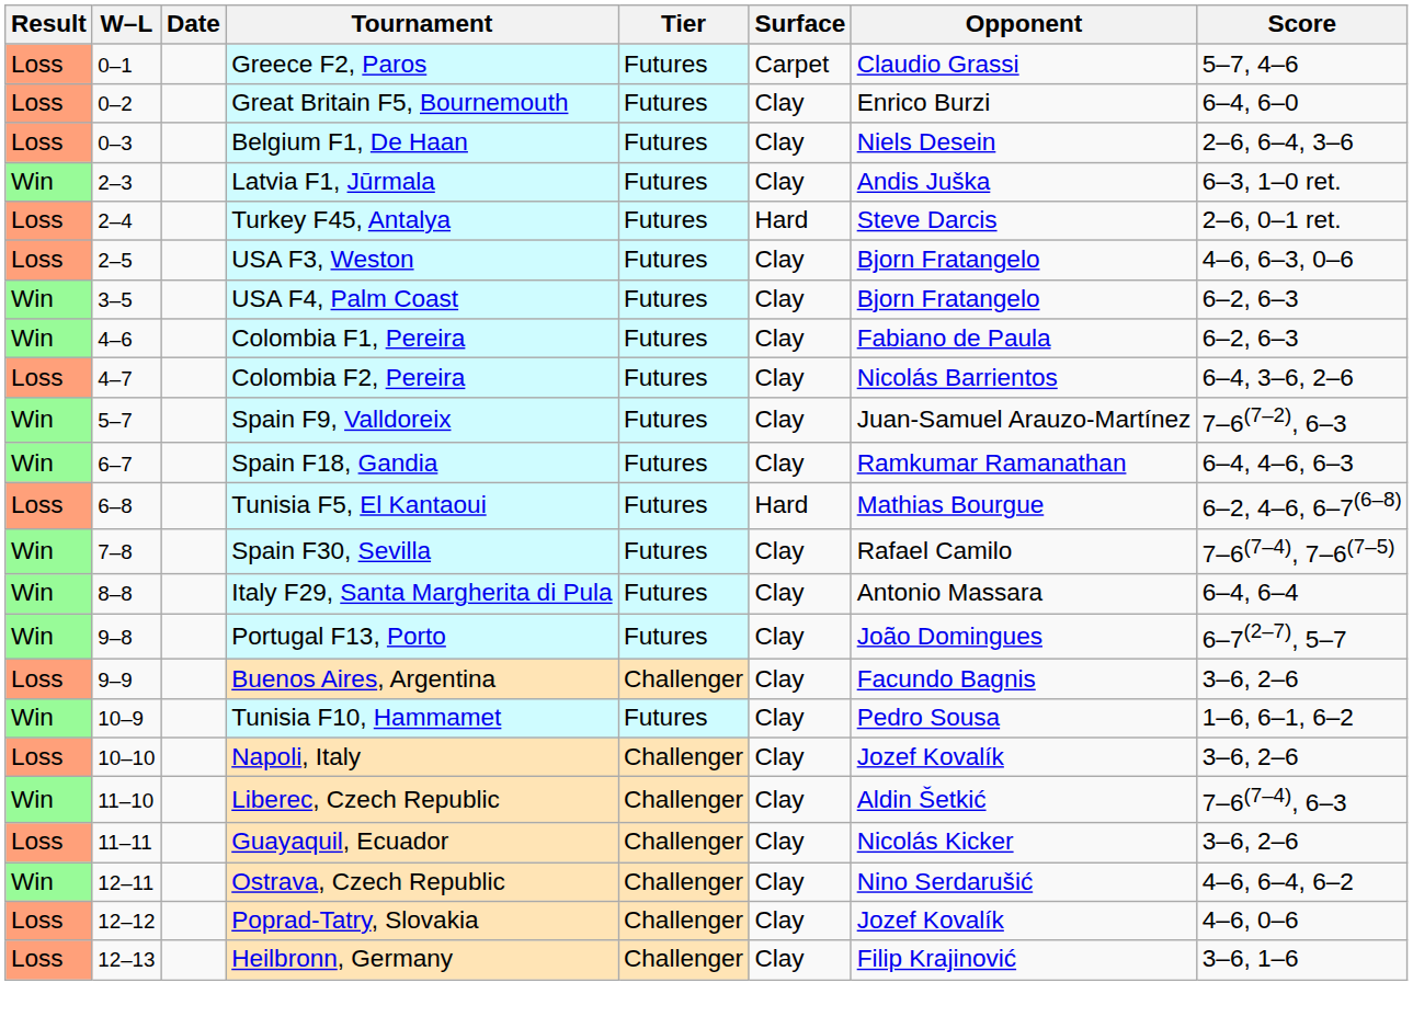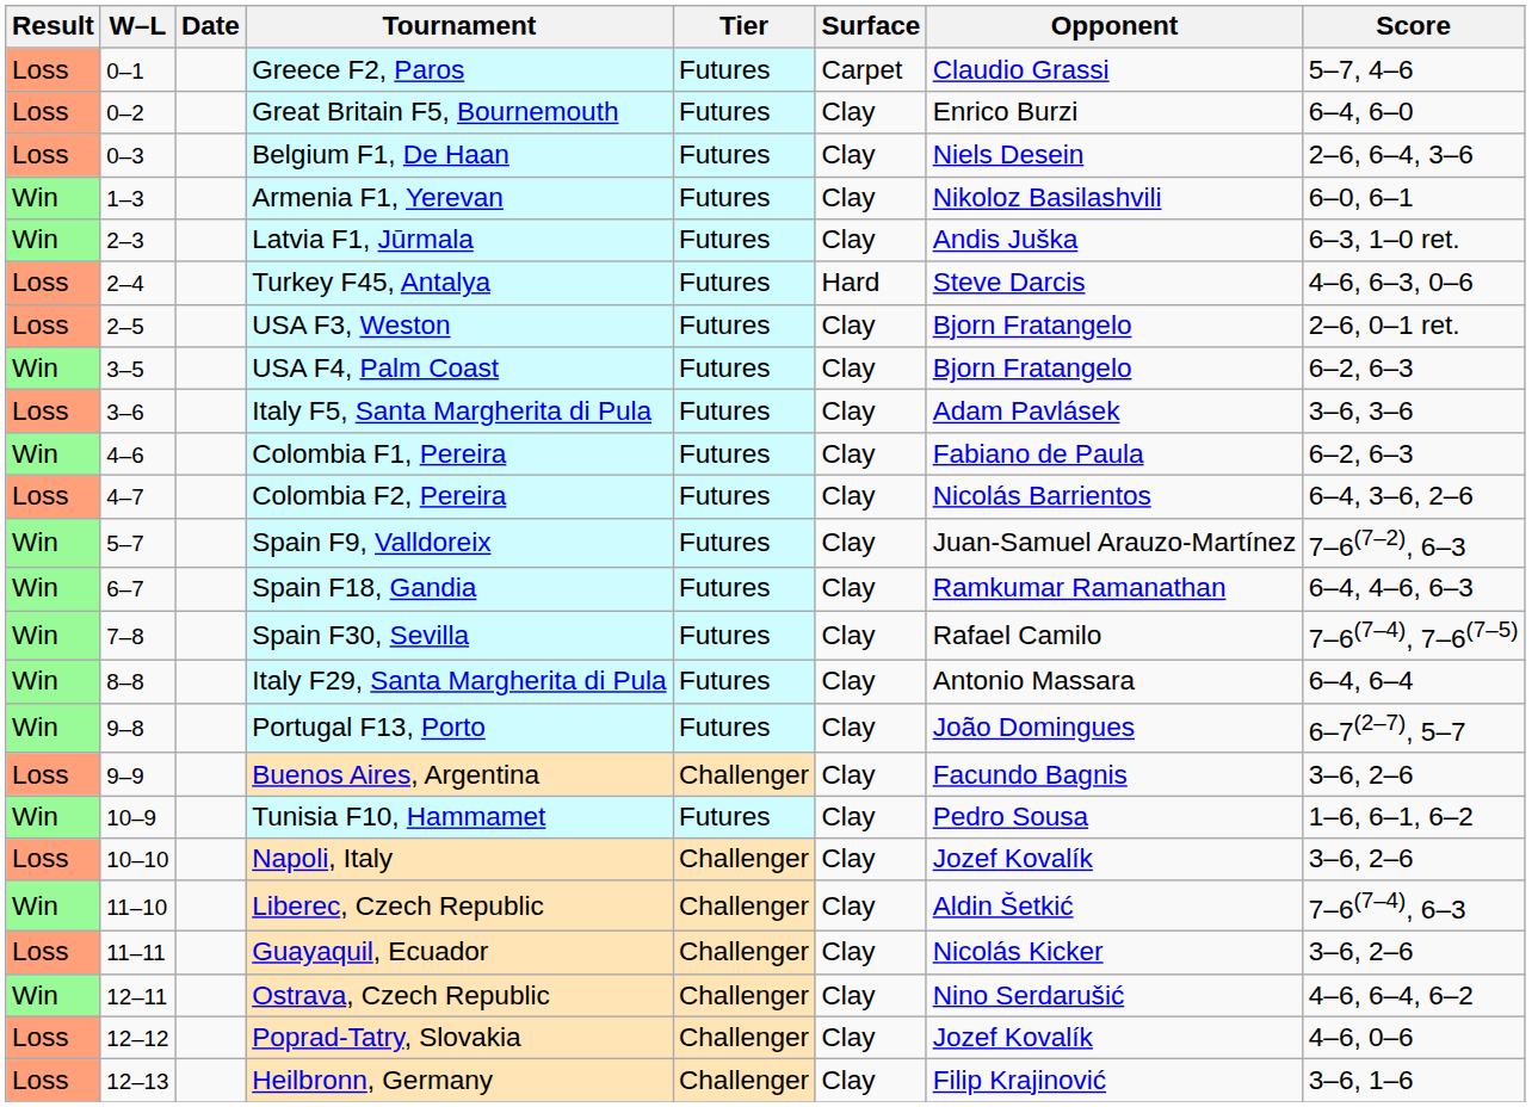+ row: Win | 1–3 | Armenia F1, Yerevan | Futures | Clay | Nikoloz Basilashvili | 6–0, 6–1
Turkey F45, Antalya | Score: 2–6, 0–1 ret. -> 4–6, 6–3, 0–6
USA F3, Weston | Score: 4–6, 6–3, 0–6 -> 2–6, 0–1 ret.
+ row: Loss | 3–6 | Italy F5, Santa Margherita di Pula | Futures | Clay | Adam Pavlásek | 3–6, 3–6
- row: Loss | 6–8 | Tunisia F5, El Kantaoui | Futures | Hard | Mathias Bourgue | 6–2, 4–6, 6–7(6–8)
